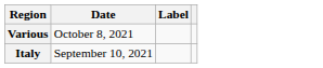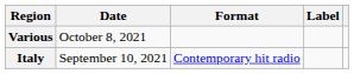+ column: Format | Contemporary hit radio
